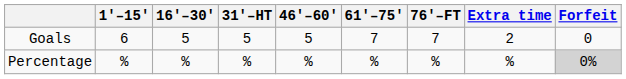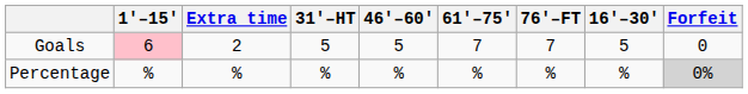columns swapped: 16'–30' <-> Extra time
Goals | 1'–15': no background -> pink background
